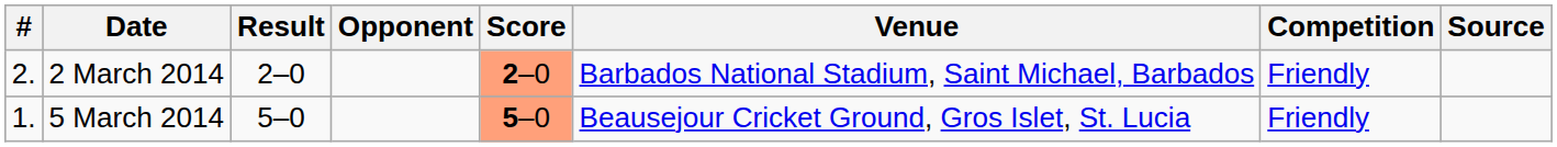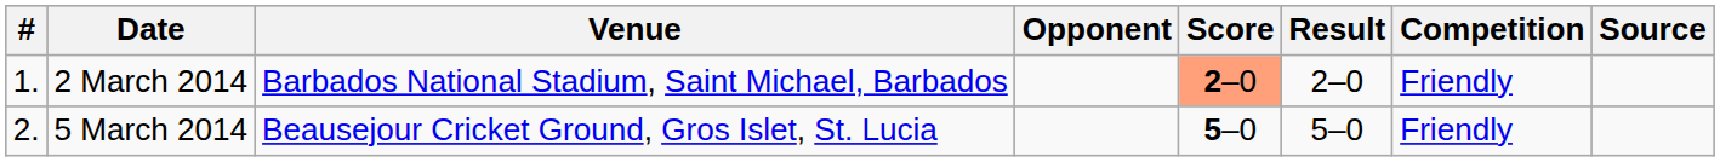columns swapped: Venue <-> Result
2 March 2014 | #: 2. -> 1.
5 March 2014 | #: 1. -> 2.
5 March 2014 | Score: lightsalmon background -> no background
